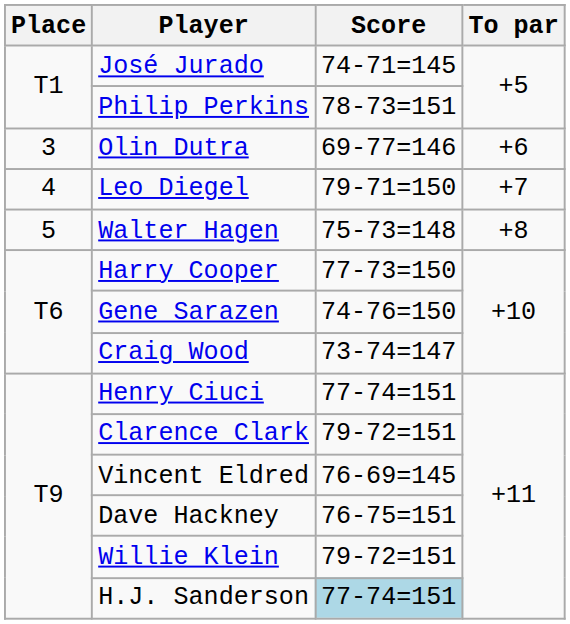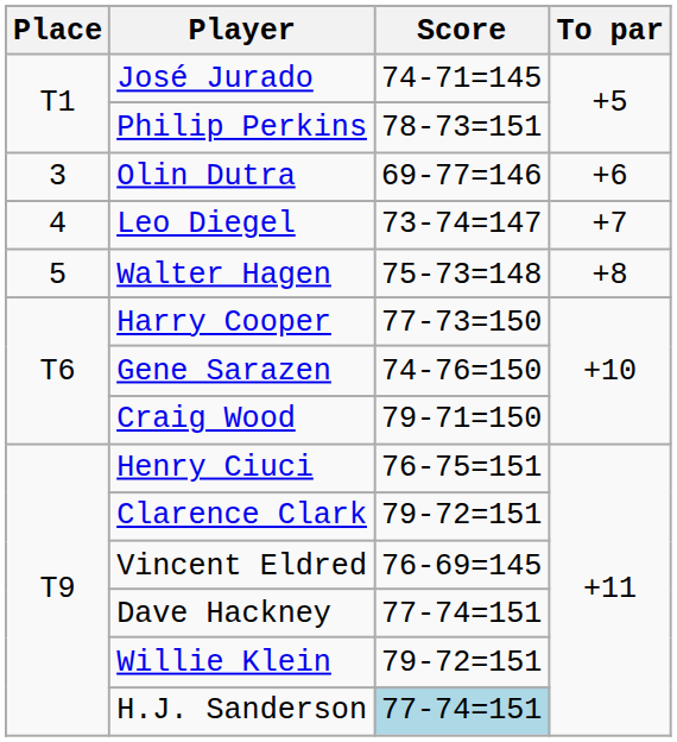Leo Diegel | Score: 79-71=150 -> 73-74=147
Craig Wood | Score: 73-74=147 -> 79-71=150
Henry Ciuci | Score: 77-74=151 -> 76-75=151
Dave Hackney | Score: 76-75=151 -> 77-74=151
